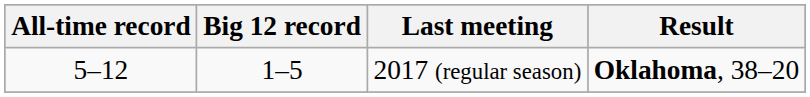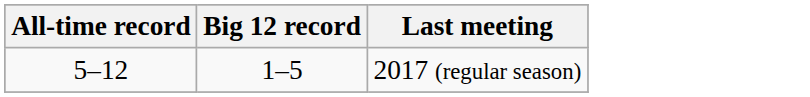- column: Result | Oklahoma, 38–20
